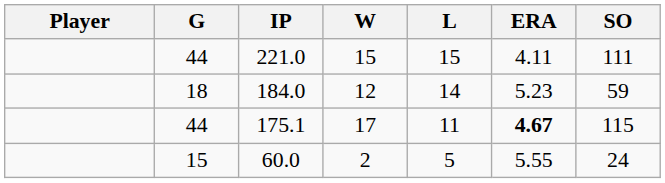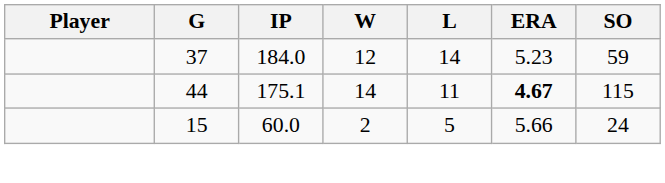- row: 44 | 221.0 | 15 | 15 | 4.11 | 111
184.0 | G: 18 -> 37
175.1 | W: 17 -> 14
60.0 | ERA: 5.55 -> 5.66
